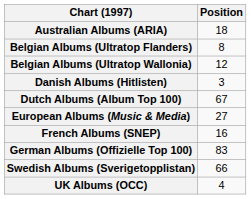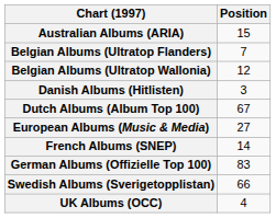Australian Albums (ARIA) | Position: 18 -> 15
Belgian Albums (Ultratop Flanders) | Position: 8 -> 7
French Albums (SNEP) | Position: 16 -> 14
